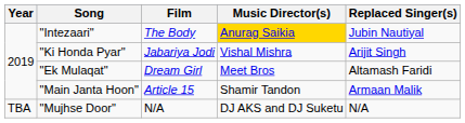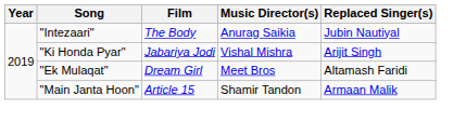"Intezaari" | Music Director(s): gold background -> no background
- row: TBA | "Mujhse Door" | N/A | DJ AKS and DJ Suketu | N/A
